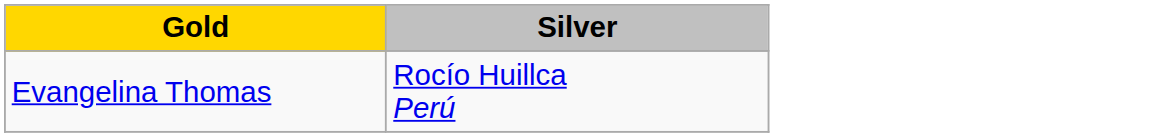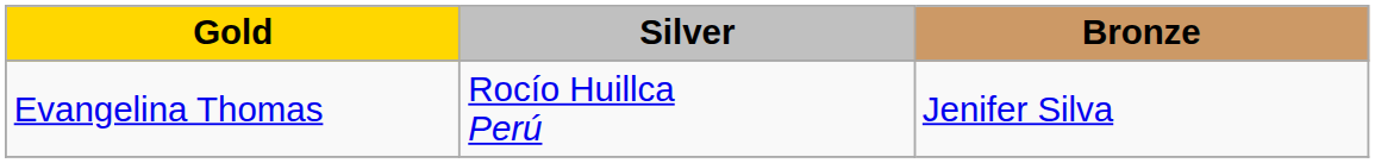+ column: Bronze | Jenifer Silva
